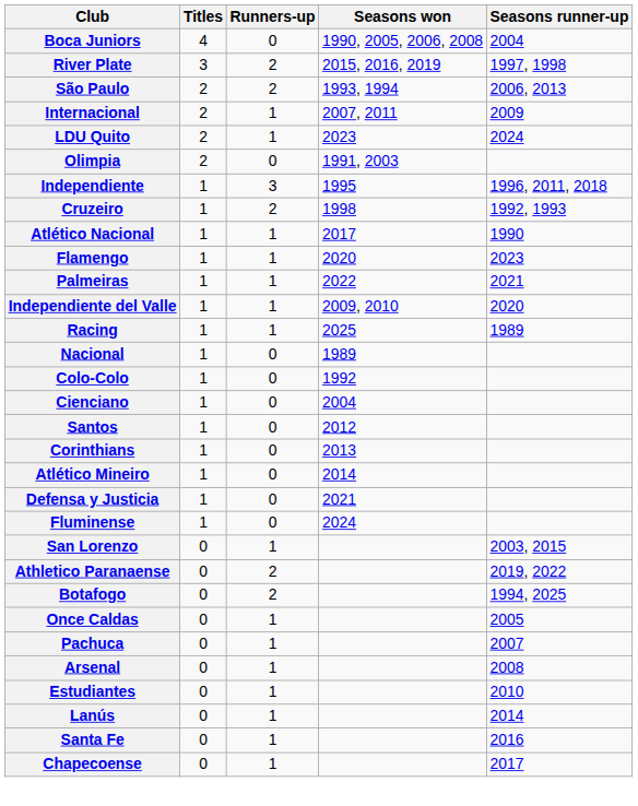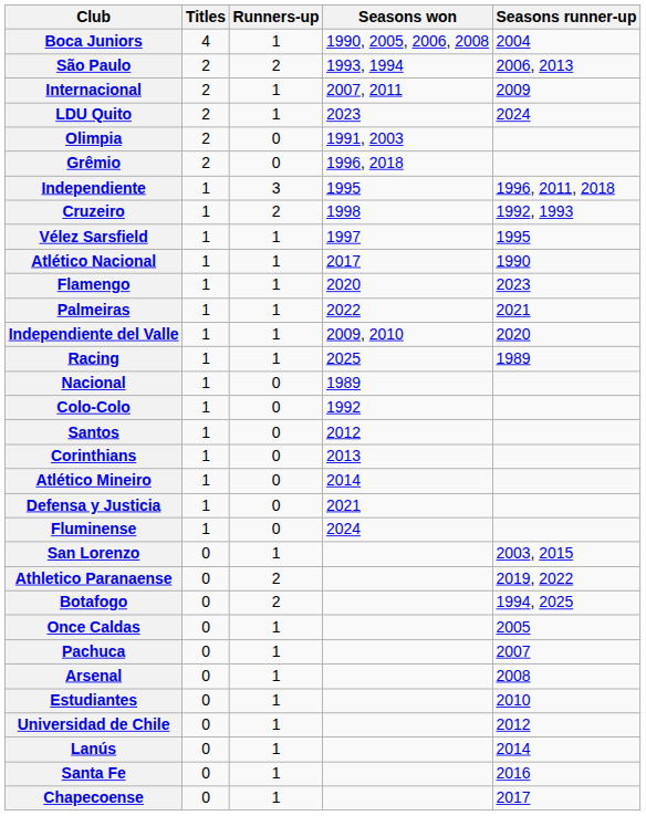Boca Juniors | Runners-up: 0 -> 1
- row: River Plate | 3 | 2 | 2015, 2016, 2019 | 1997, 1998
+ row: Grêmio | 2 | 0 | 1996, 2018
+ row: Vélez Sarsfield | 1 | 1 | 1997 | 1995
- row: Cienciano | 1 | 0 | 2004
+ row: Universidad de Chile | 0 | 1 | 2012
